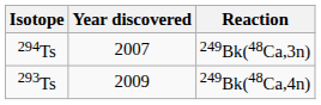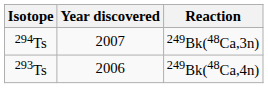293Ts | Year discovered: 2009 -> 2006
